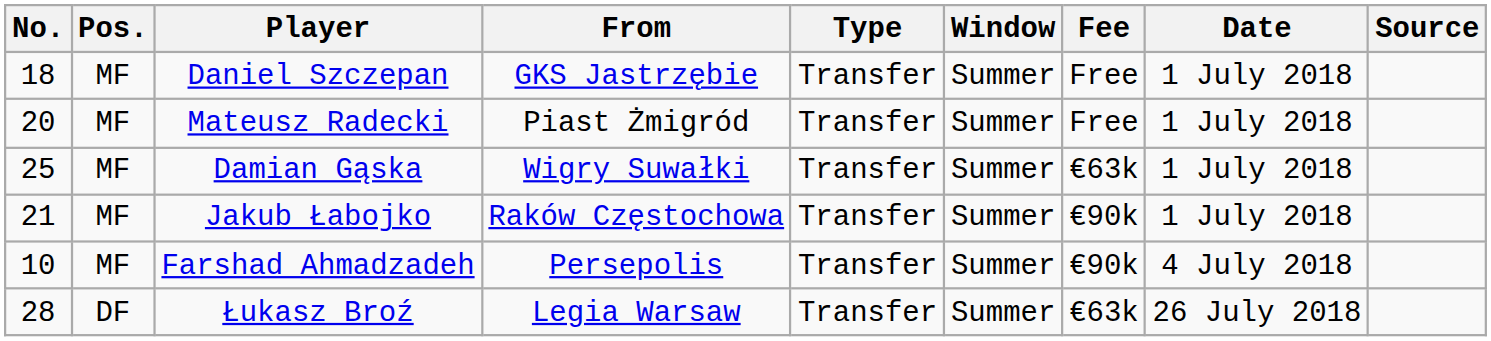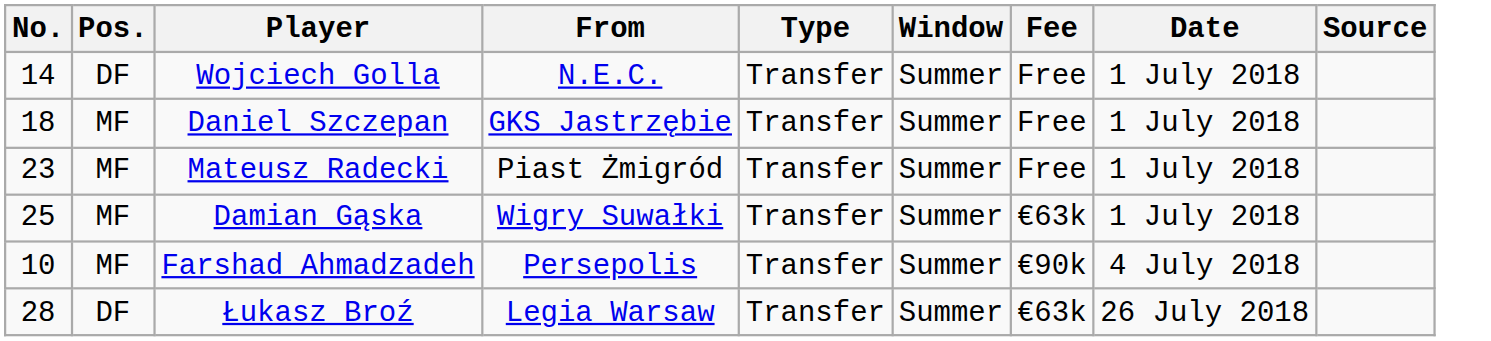+ row: 14 | DF | Wojciech Golla | N.E.C. | Transfer | Summer | Free | 1 July 2018
Mateusz Radecki | No.: 20 -> 23
- row: 21 | MF | Jakub Łabojko | Raków Częstochowa | Transfer | Summer | €90k | 1 July 2018
